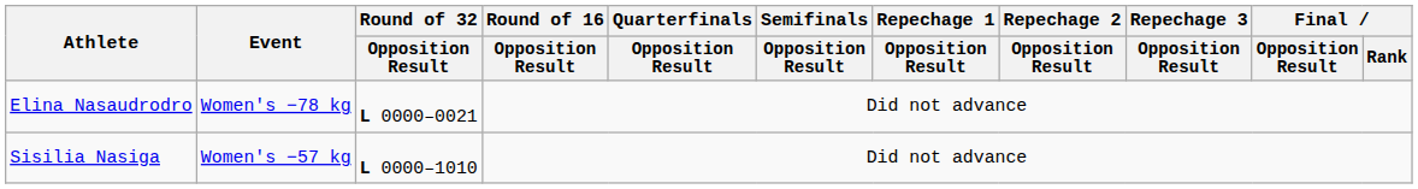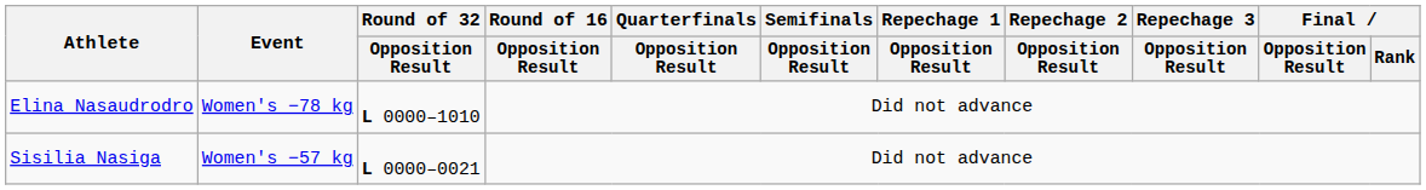Elina Nasaudrodro | Round of 32 / Opposition Result: L 0000–0021 -> L 0000–1010
Sisilia Nasiga | Round of 32 / Opposition Result: L 0000–1010 -> L 0000–0021
